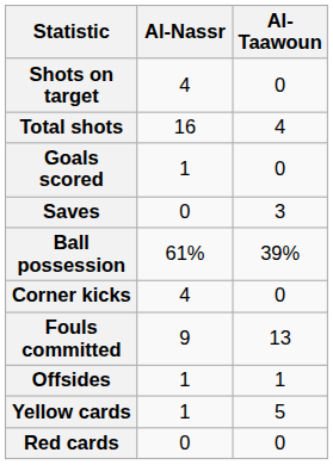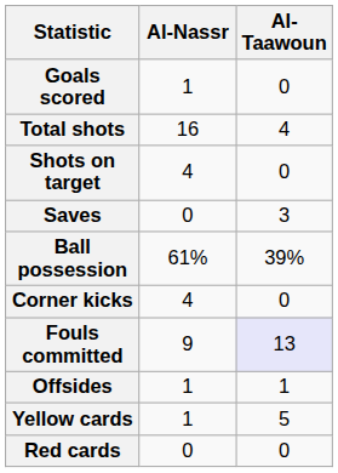rows swapped: Goals scored <-> Shots on target
Fouls committed | Al-Taawoun: no background -> lavender background
